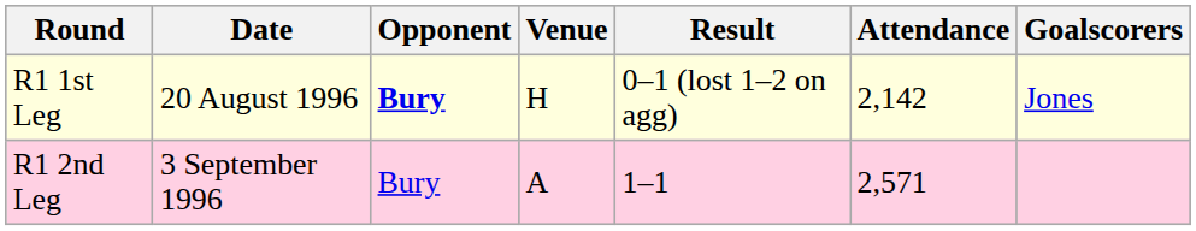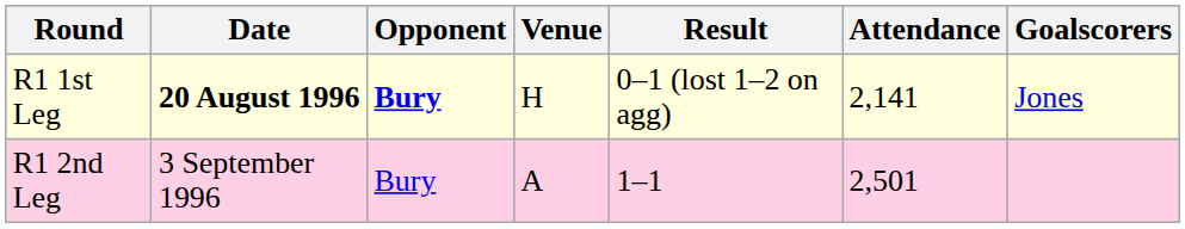R1 1st Leg | Date: normal -> bold
R1 1st Leg | Attendance: 2,142 -> 2,141
R1 2nd Leg | Attendance: 2,571 -> 2,501
